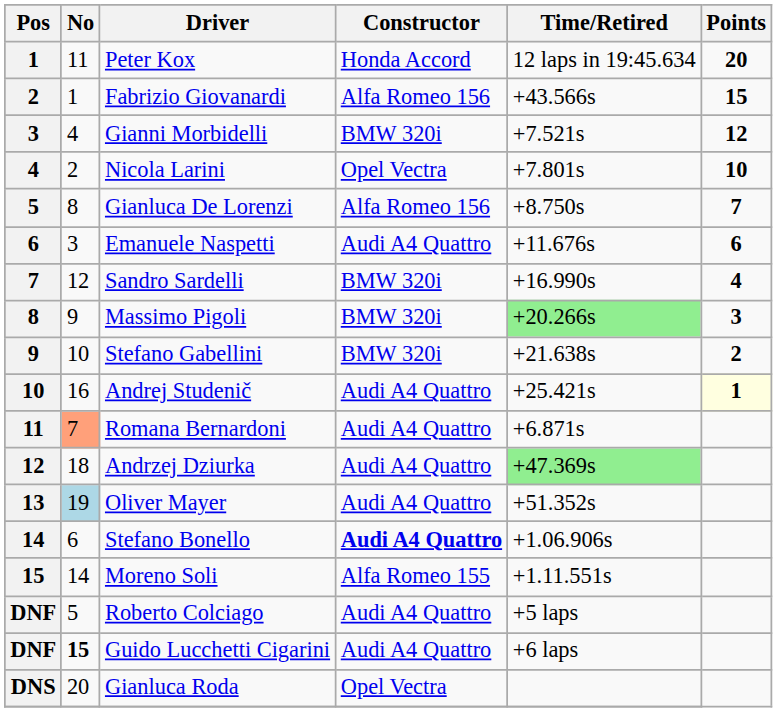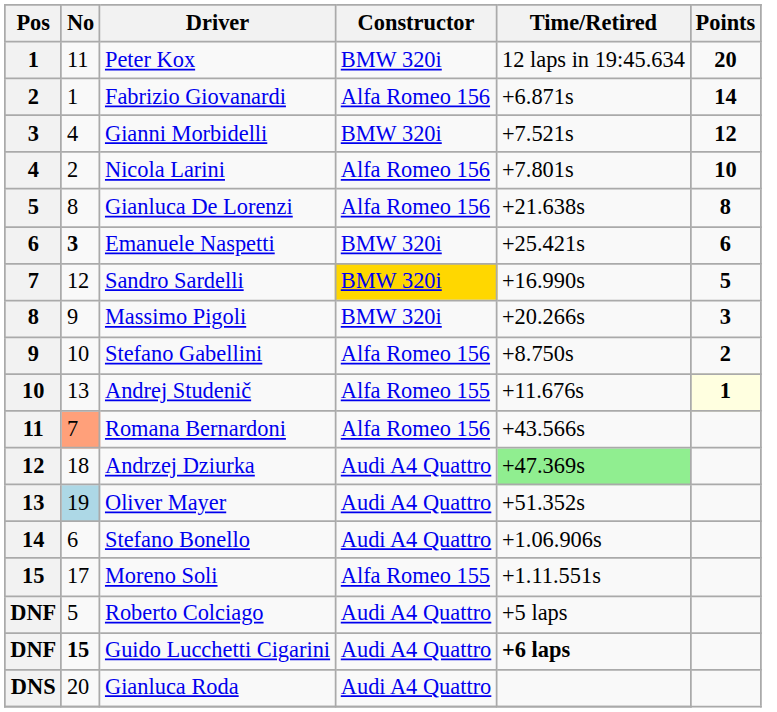Peter Kox | Constructor: Honda Accord -> BMW 320i
Fabrizio Giovanardi | Time/Retired: +43.566s -> +6.871s
Fabrizio Giovanardi | Points: 15 -> 14
Nicola Larini | Constructor: Opel Vectra -> Alfa Romeo 156
Gianluca De Lorenzi | Time/Retired: +8.750s -> +21.638s
Gianluca De Lorenzi | Points: 7 -> 8
Emanuele Naspetti | No: normal -> bold
Emanuele Naspetti | Constructor: Audi A4 Quattro -> BMW 320i
Emanuele Naspetti | Time/Retired: +11.676s -> +25.421s
Sandro Sardelli | Constructor: no background -> gold background
Sandro Sardelli | Points: 4 -> 5
Massimo Pigoli | Time/Retired: lightgreen background -> no background
Stefano Gabellini | Constructor: BMW 320i -> Alfa Romeo 156
Stefano Gabellini | Time/Retired: +21.638s -> +8.750s
Andrej Studenič | No: 16 -> 13
Andrej Studenič | Constructor: Audi A4 Quattro -> Alfa Romeo 155
Andrej Studenič | Time/Retired: +25.421s -> +11.676s
Romana Bernardoni | Constructor: Audi A4 Quattro -> Alfa Romeo 156
Romana Bernardoni | Time/Retired: +6.871s -> +43.566s
Stefano Bonello | Constructor: bold -> normal
Moreno Soli | No: 14 -> 17
Guido Lucchetti Cigarini | Time/Retired: normal -> bold
Gianluca Roda | Constructor: Opel Vectra -> Audi A4 Quattro
